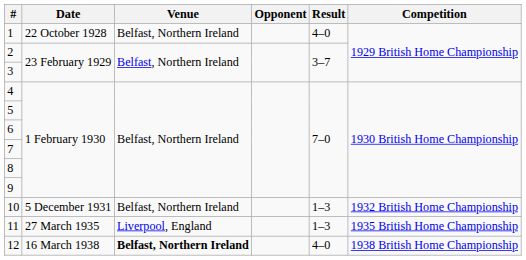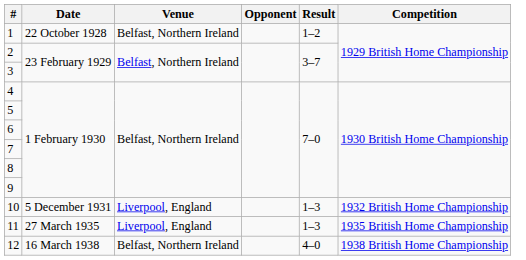1 | Result: 4–0 -> 1–2
10 | Venue: Belfast, Northern Ireland -> Liverpool, England
12 | Venue: bold -> normal
